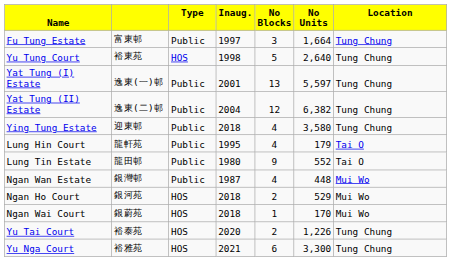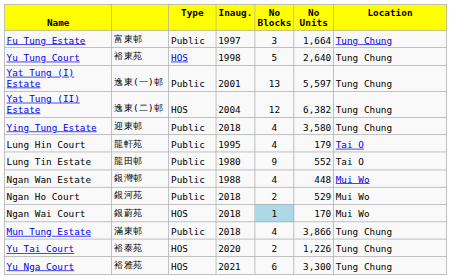Yat Tung (II) Estate | column 3: Public -> HOS
Ngan Wan Estate | column 4: 1987 -> 1988
Ngan Ho Court | column 3: HOS -> Public
Ngan Wai Court | column 5: no background -> lightblue background
+ row: Mun Tung Estate | 滿東邨 | Public | 2018 | 4 | 3,866 | Tung Chung
